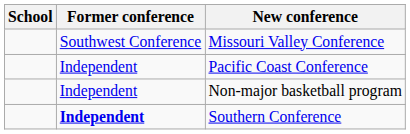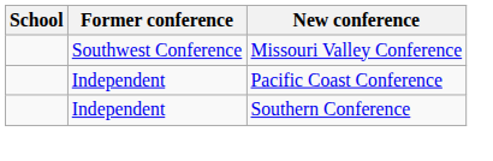- row: Independent | Non-major basketball program
Southern Conference | Former conference: bold -> normal
